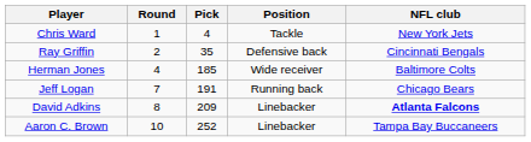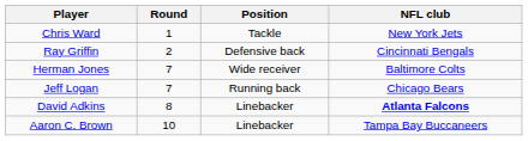- column: Pick | 4 | 35 | 185 | 191 | 209 | 252
Herman Jones | Round: 4 -> 7
